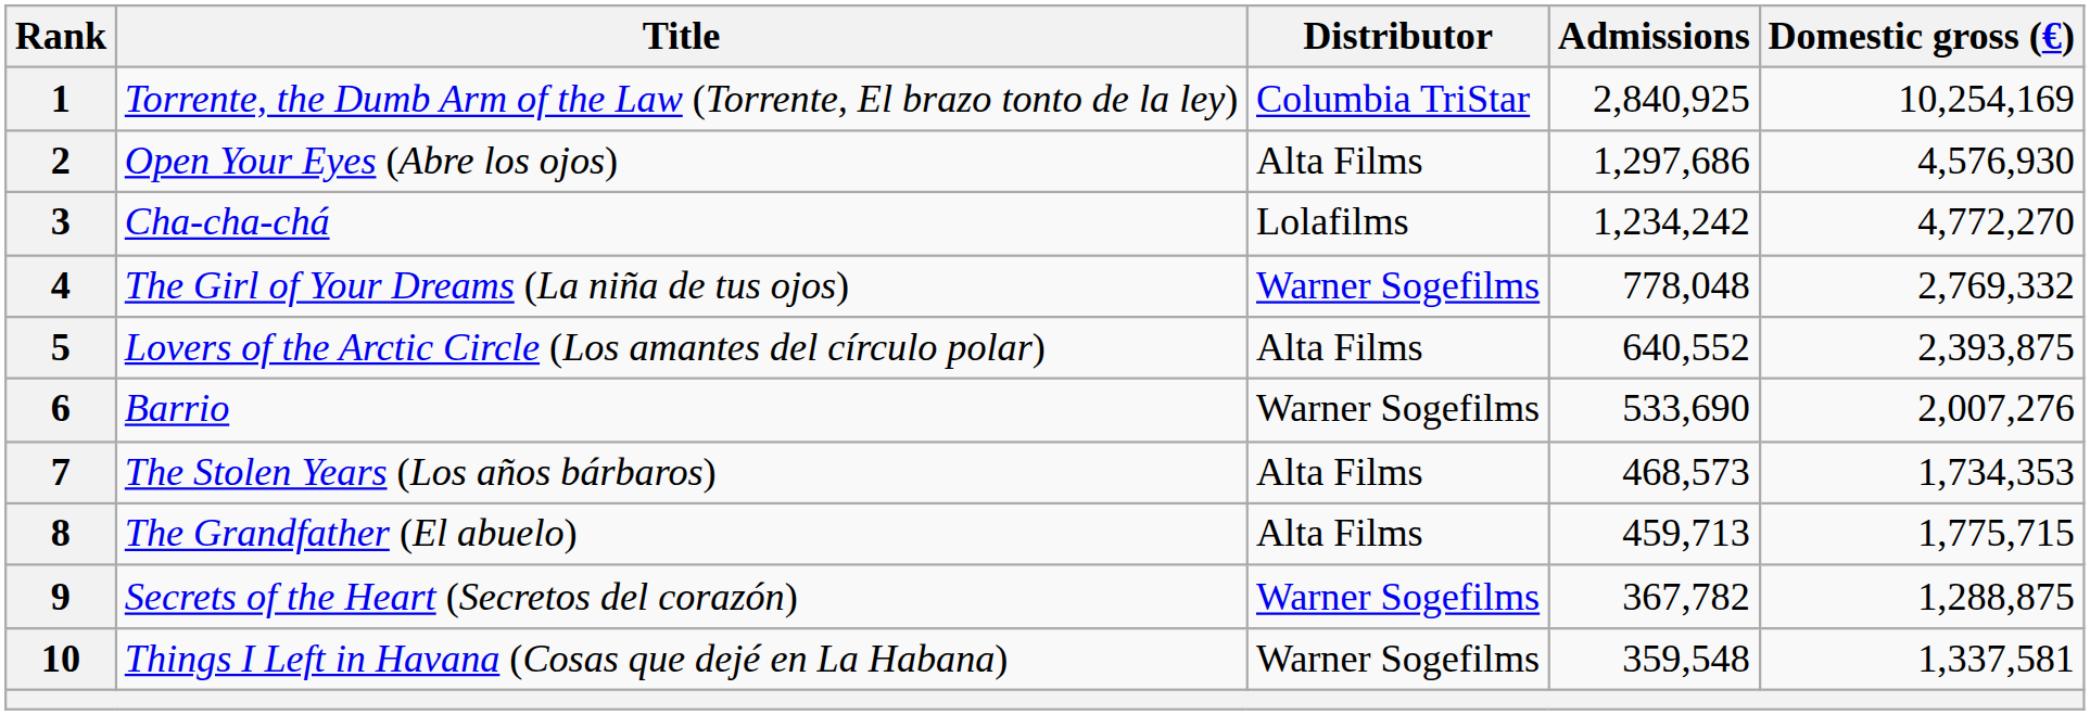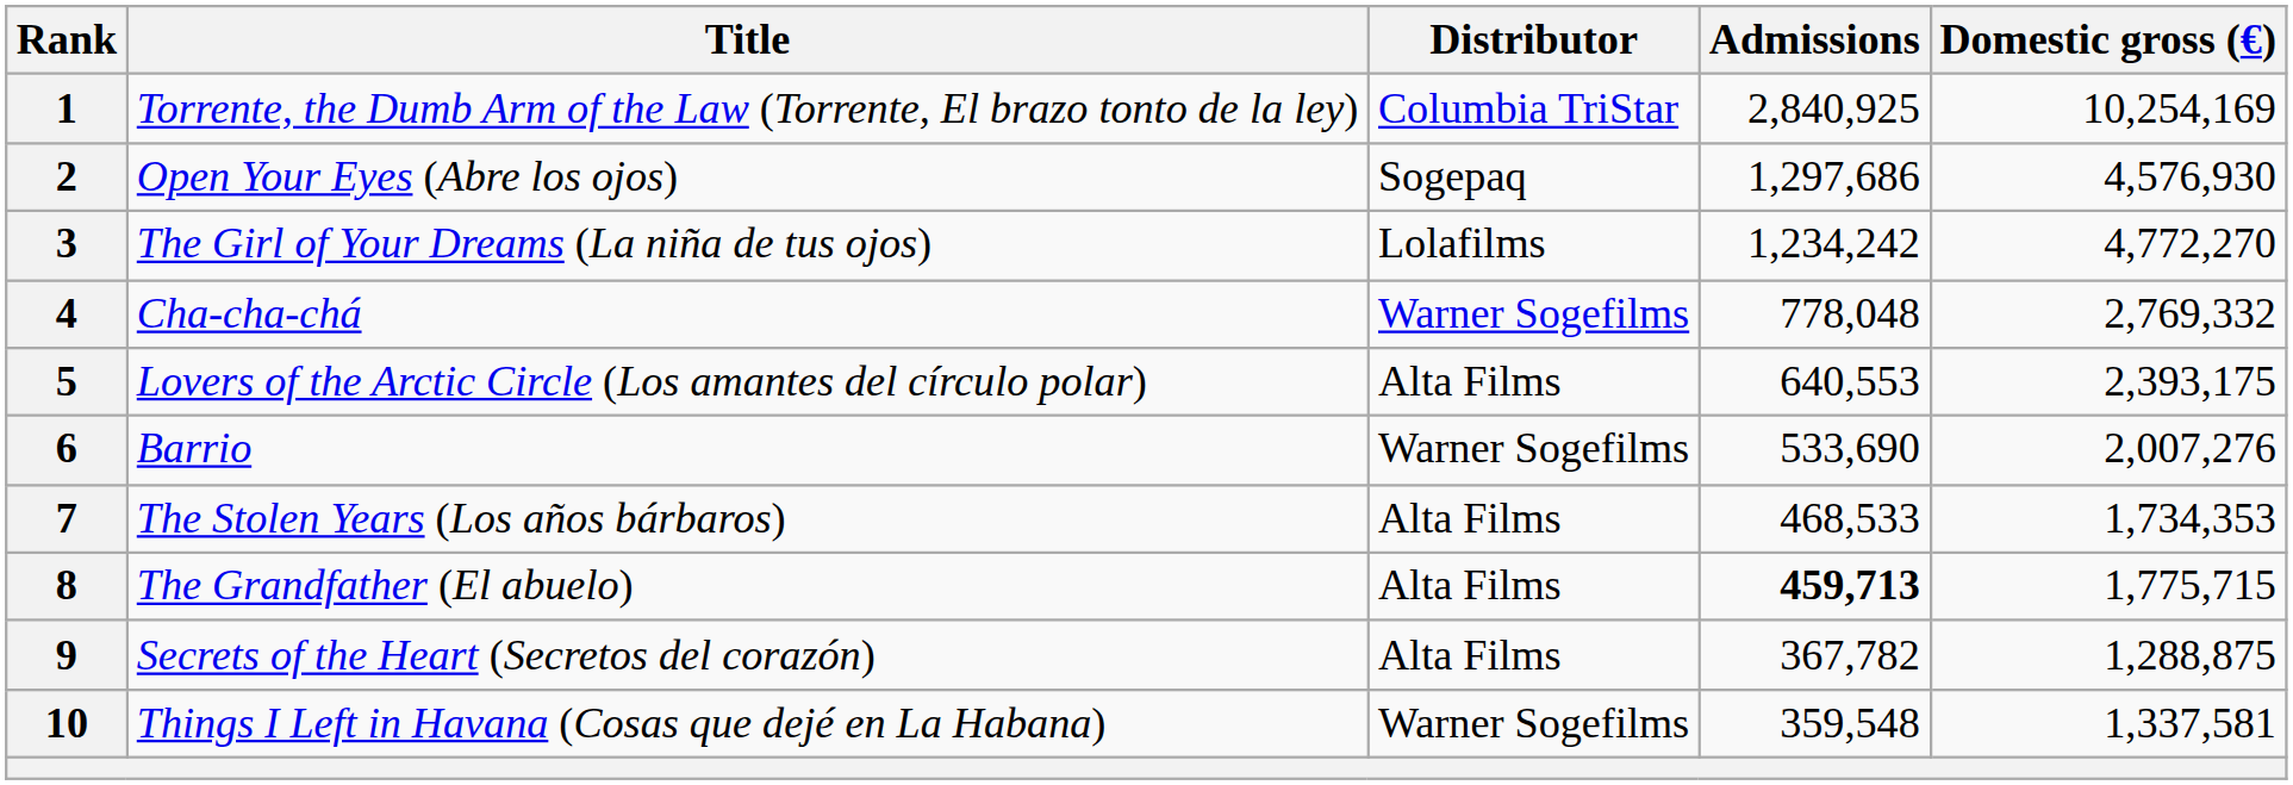2 | Distributor: Alta Films -> Sogepaq
3 | Title: Cha-cha-chá -> The Girl of Your Dreams (La niña de tus ojos)
4 | Title: The Girl of Your Dreams (La niña de tus ojos) -> Cha-cha-chá
5 | Admissions: 640,552 -> 640,553
5 | Domestic gross (€): 2,393,875 -> 2,393,175
7 | Admissions: 468,573 -> 468,533
8 | Admissions: normal -> bold
9 | Distributor: Warner Sogefilms -> Alta Films
